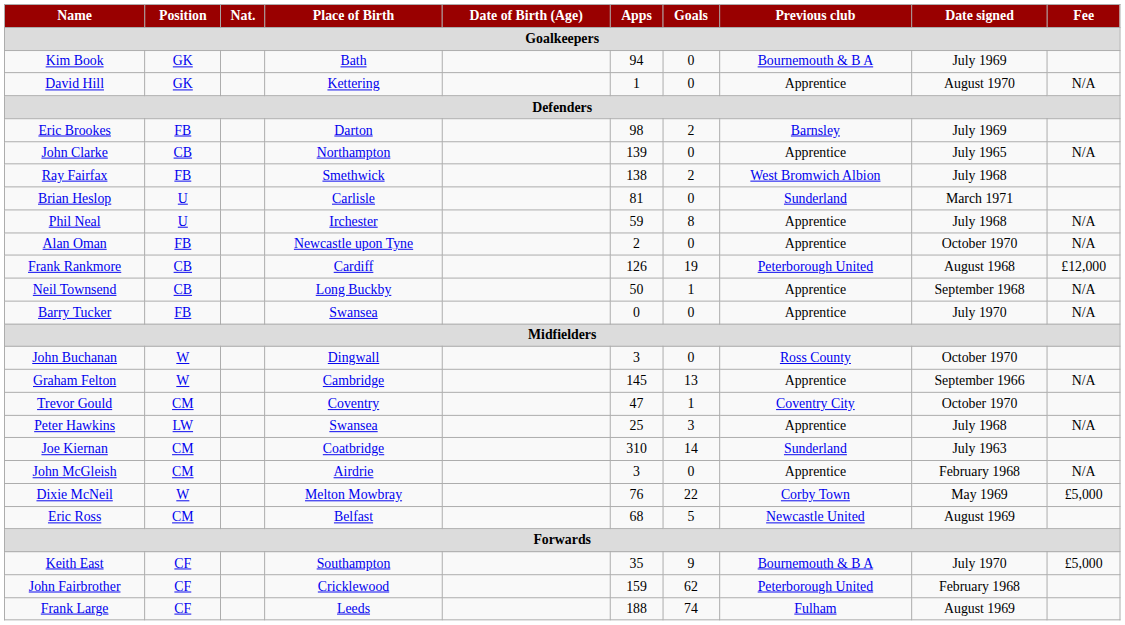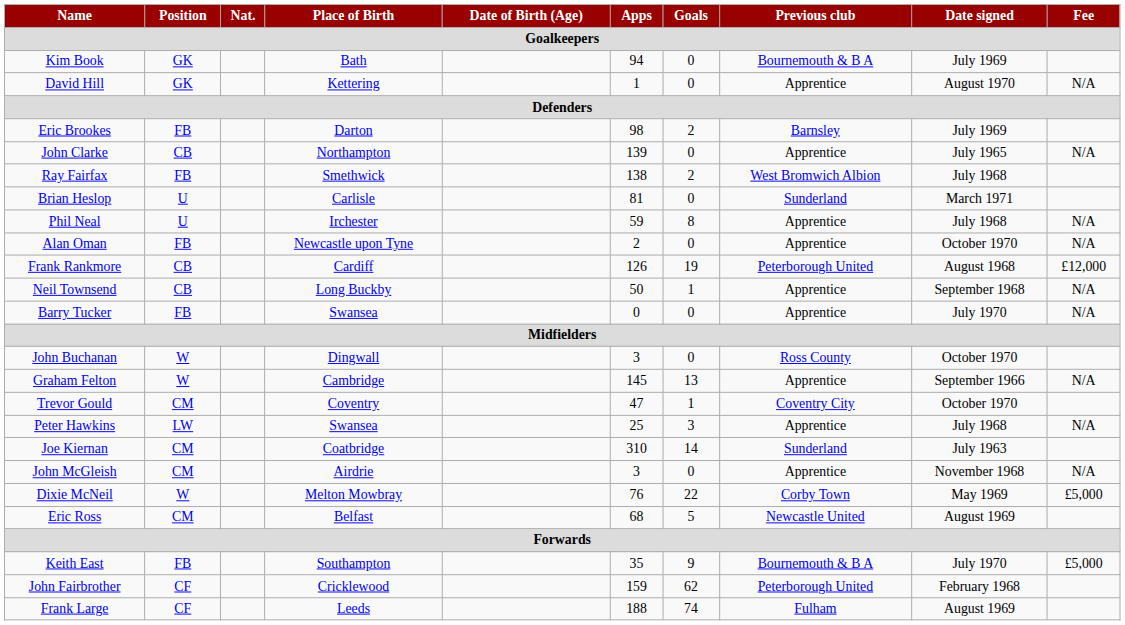John McGleish | Date signed: February 1968 -> November 1968
Keith East | Position: CF -> FB
